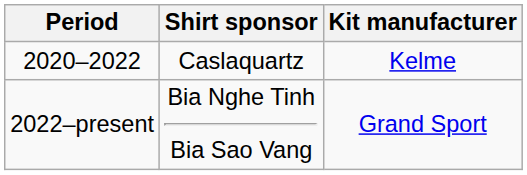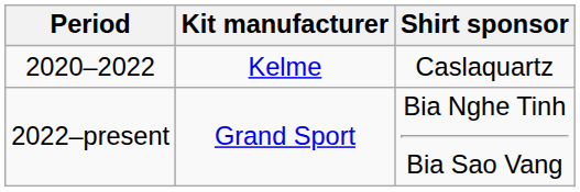columns swapped: Kit manufacturer <-> Shirt sponsor
